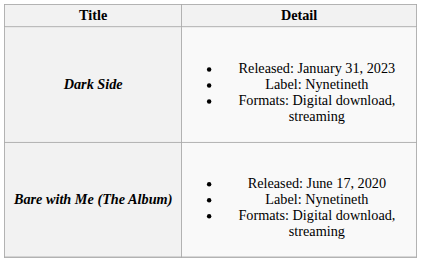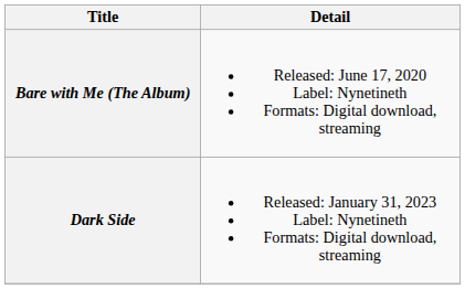rows swapped: Bare with Me (The Album) <-> Dark Side
